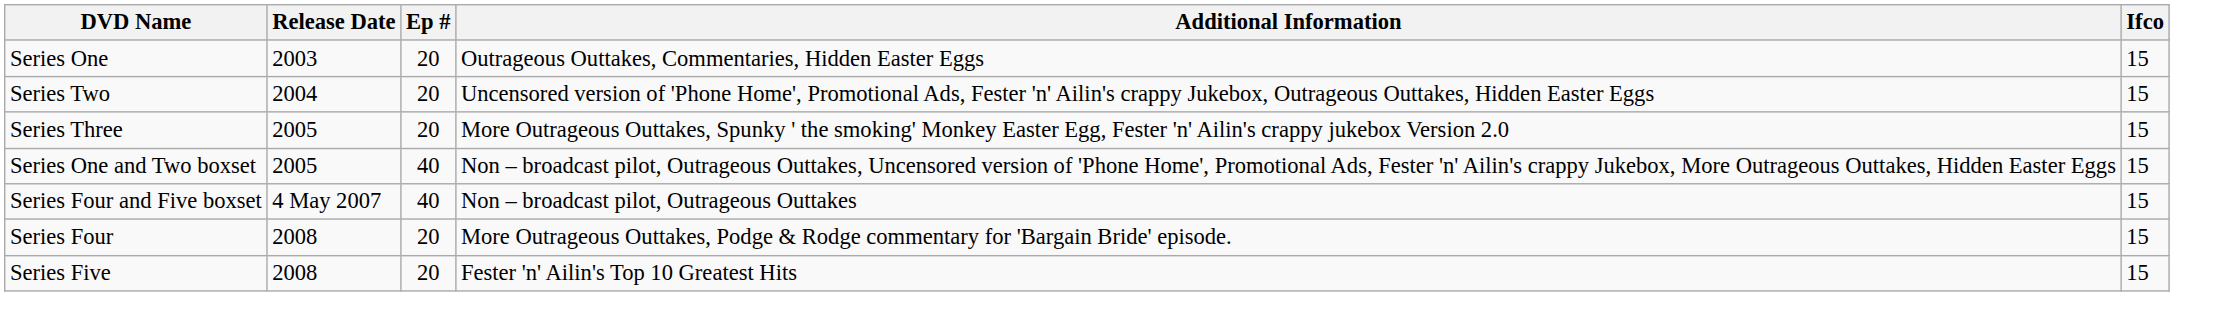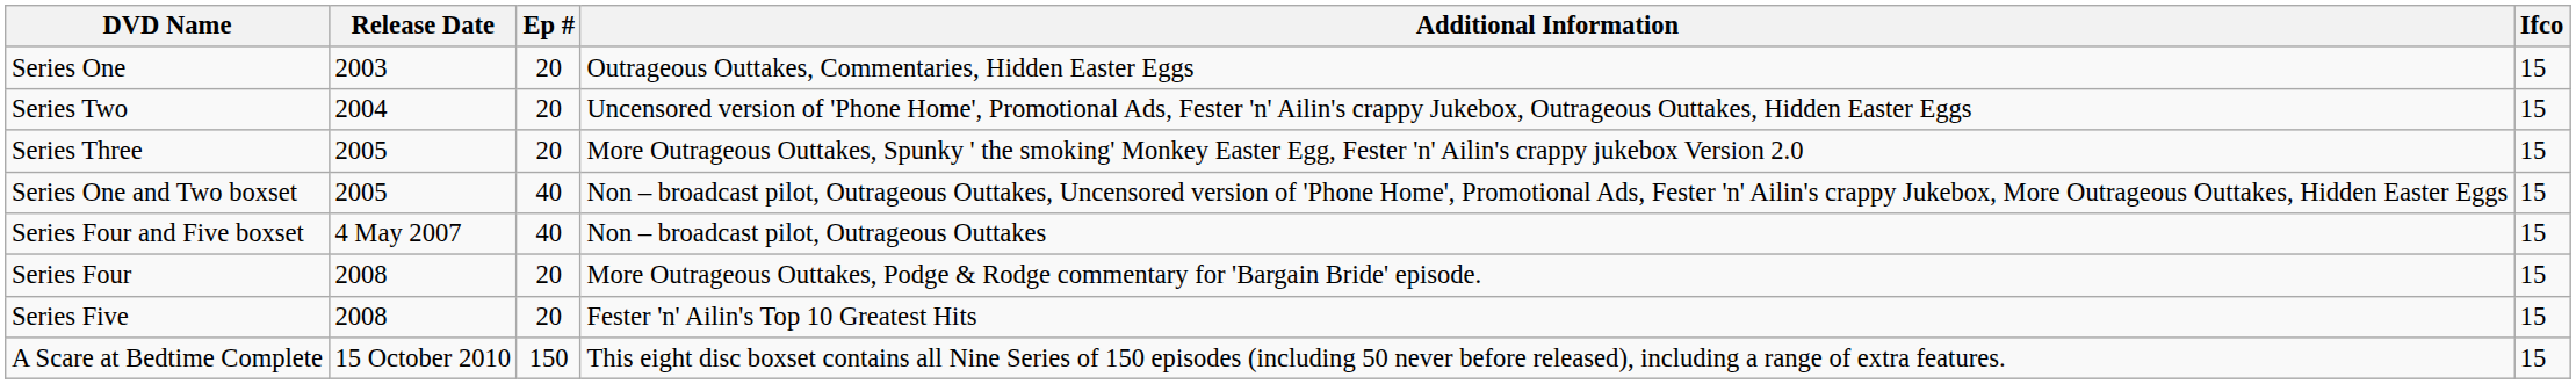+ row: A Scare at Bedtime Complete | 15 October 2010 | 150 | This eight disc boxset contains all Nine Series of 150 episodes (including 50 never before released), including a range of extra features. | 15
